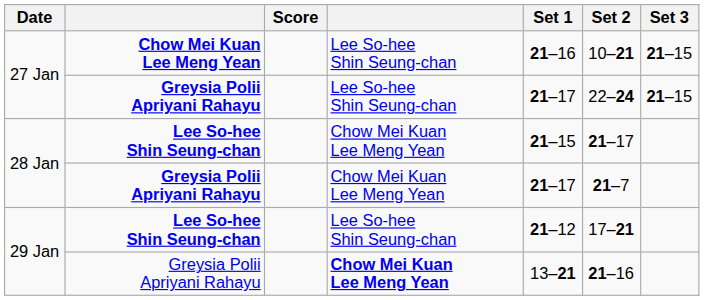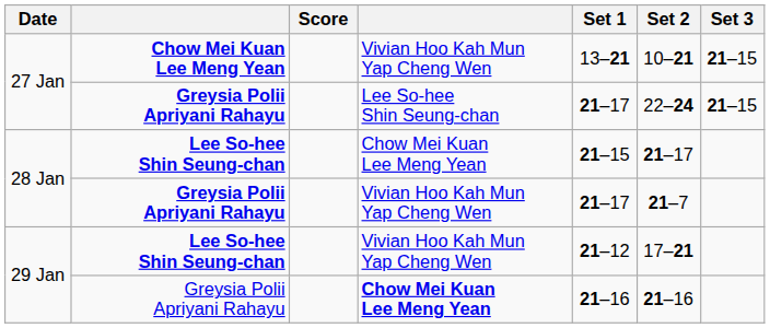27 Jan / Chow Mei Kuan Lee Meng Yean | column 4: Lee So-hee Shin Seung-chan -> Vivian Hoo Kah Mun Yap Cheng Wen
27 Jan / Chow Mei Kuan Lee Meng Yean | Set 1: 21–16 -> 13–21
28 Jan / Greysia Polii Apriyani Rahayu | column 4: Chow Mei Kuan Lee Meng Yean -> Vivian Hoo Kah Mun Yap Cheng Wen
29 Jan / Lee So-hee Shin Seung-chan | column 4: Lee So-hee Shin Seung-chan -> Vivian Hoo Kah Mun Yap Cheng Wen
29 Jan / Greysia Polii Apriyani Rahayu | Set 1: 13–21 -> 21–16
